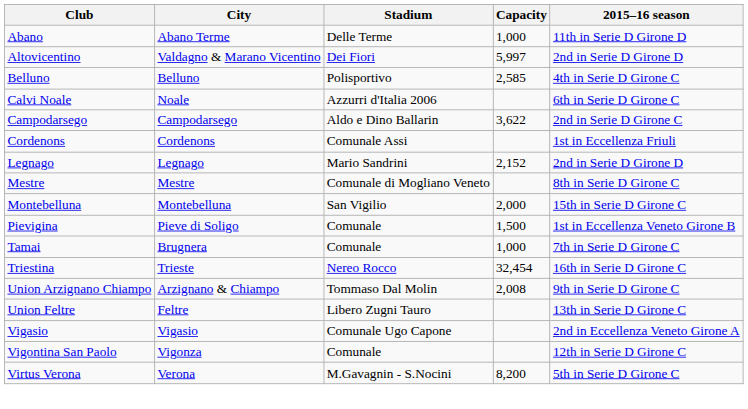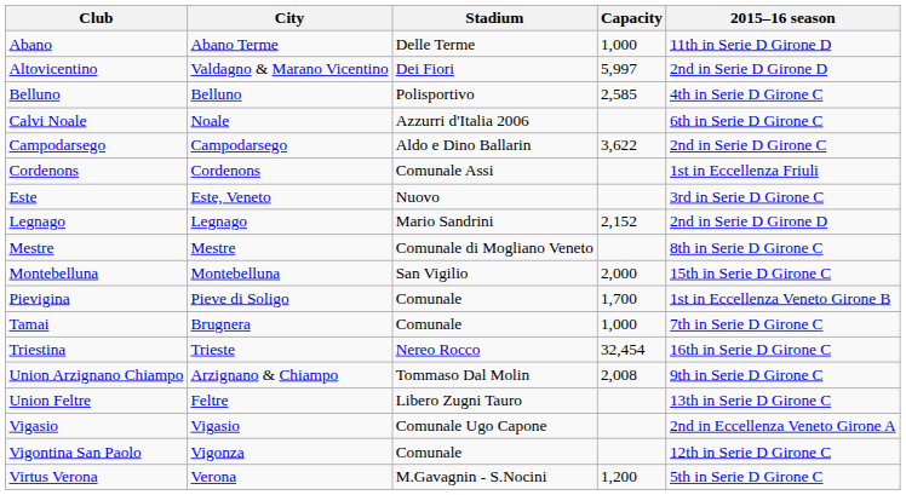+ row: Este | Este, Veneto | Nuovo | 3rd in Serie D Girone C
Pievigina | Capacity: 1,500 -> 1,700
Virtus Verona | Capacity: 8,200 -> 1,200
